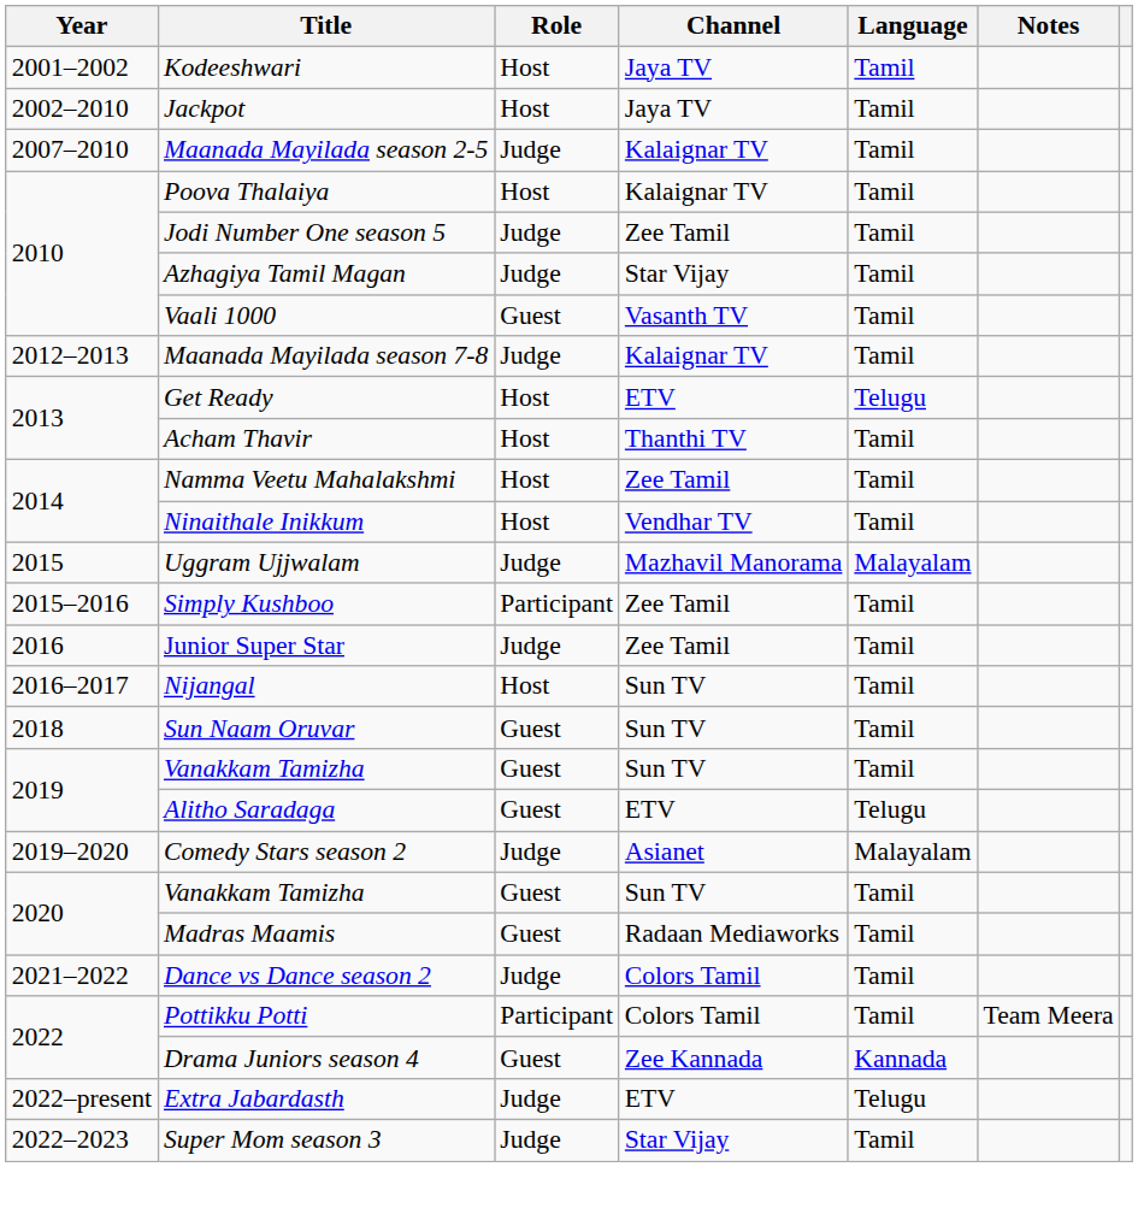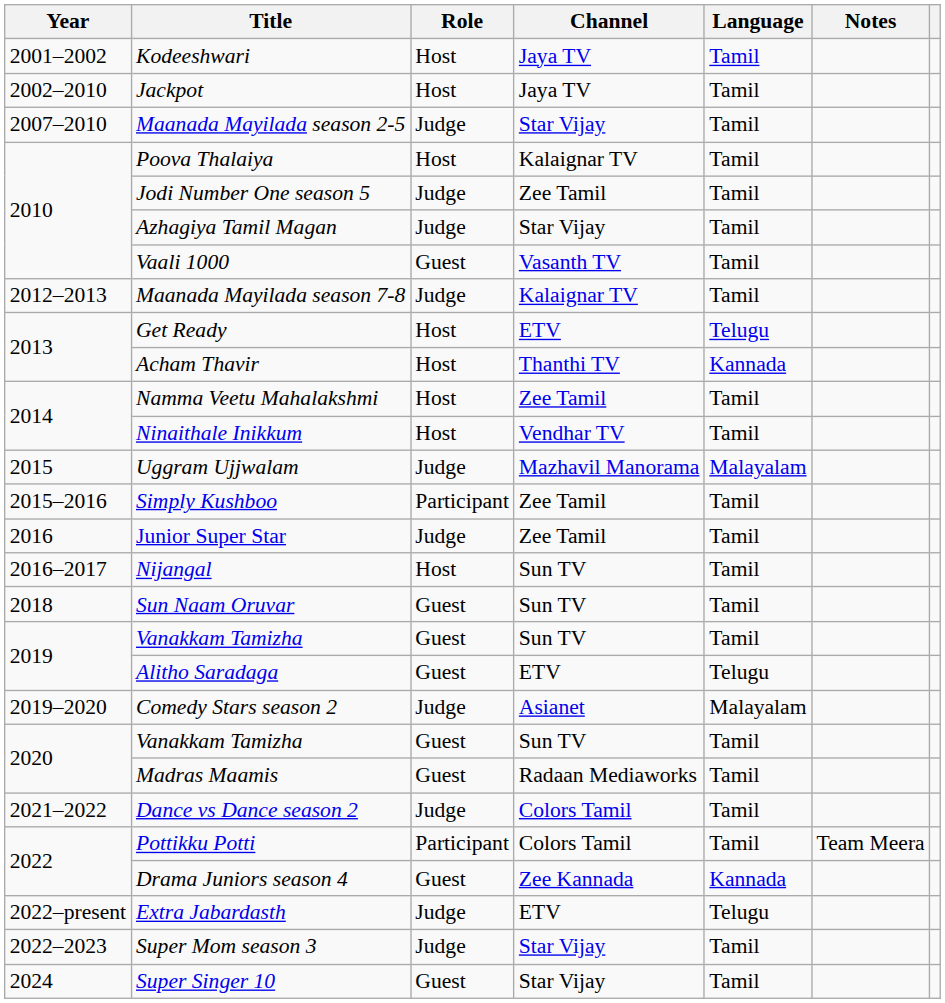Maanada Mayilada season 2-5 | Channel: Kalaignar TV -> Star Vijay
Acham Thavir | Language: Tamil -> Kannada
+ row: 2024 | Super Singer 10 | Guest | Star Vijay | Tamil
